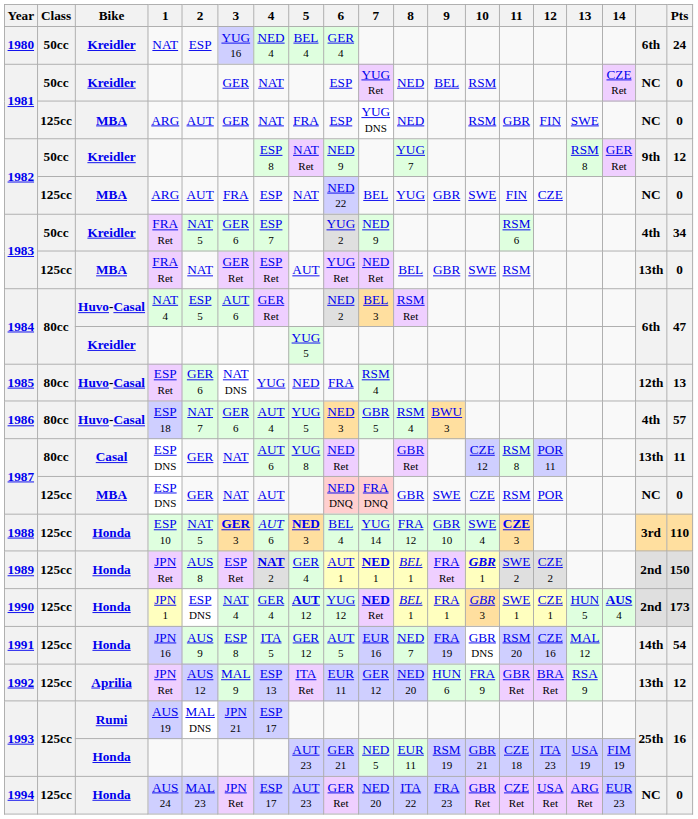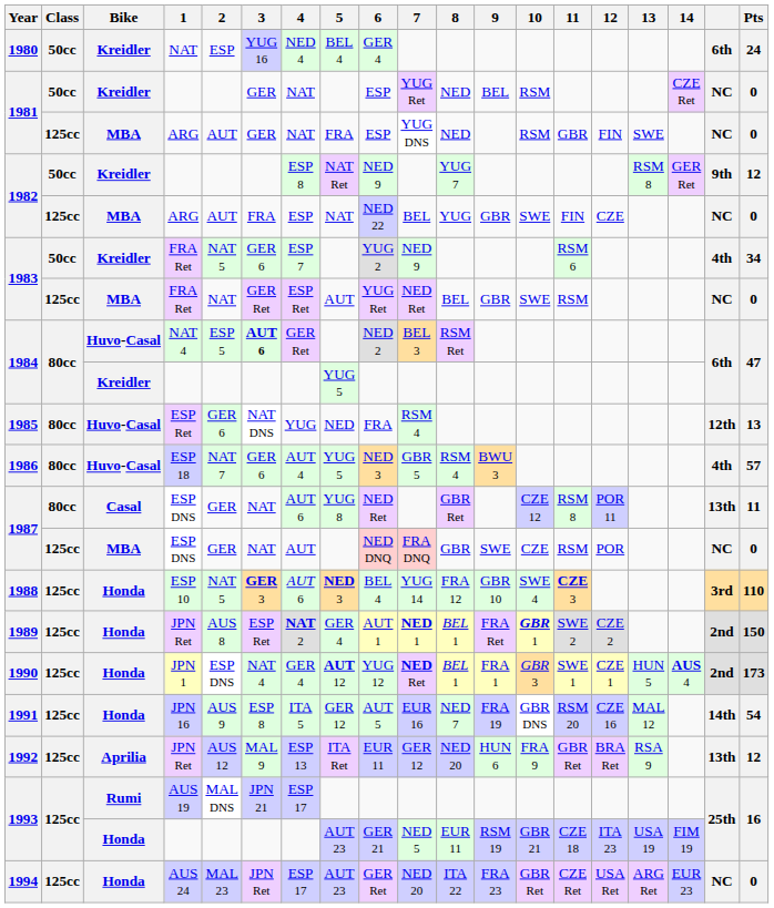1983 / MBA | column 18: 13th -> NC
1984 / Huvo-Casal | 3: normal -> bold
